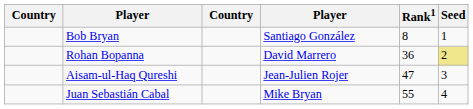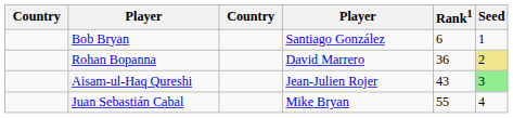Bob Bryan | Rank1: 8 -> 6
Aisam-ul-Haq Qureshi | Rank1: 47 -> 43
Aisam-ul-Haq Qureshi | Seed: no background -> lightgreen background
